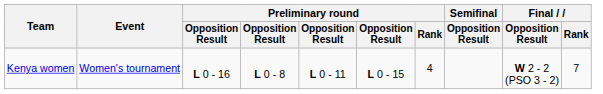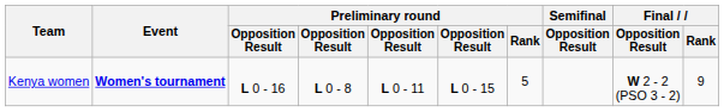Kenya women | Event: normal -> bold
Kenya women | Preliminary round / Rank: 4 -> 5
Kenya women | Final / Rank: 7 -> 9
